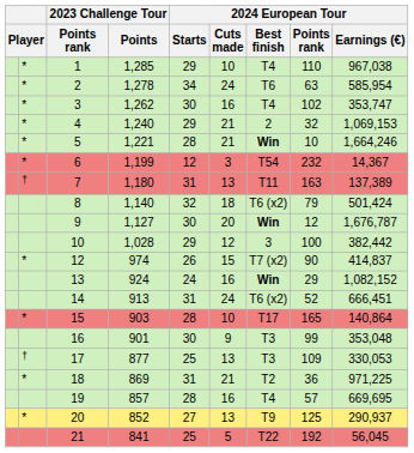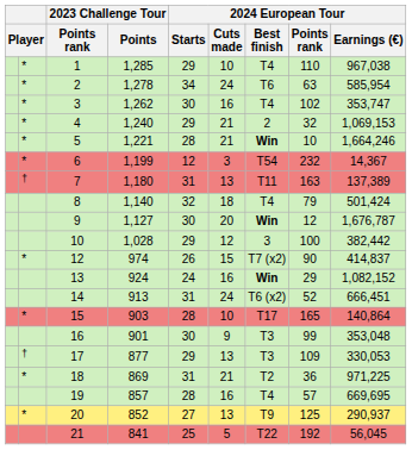8 | 2024 European Tour / Best finish: T6 (x2) -> T4
17 | 2024 European Tour / Starts: 25 -> 29
